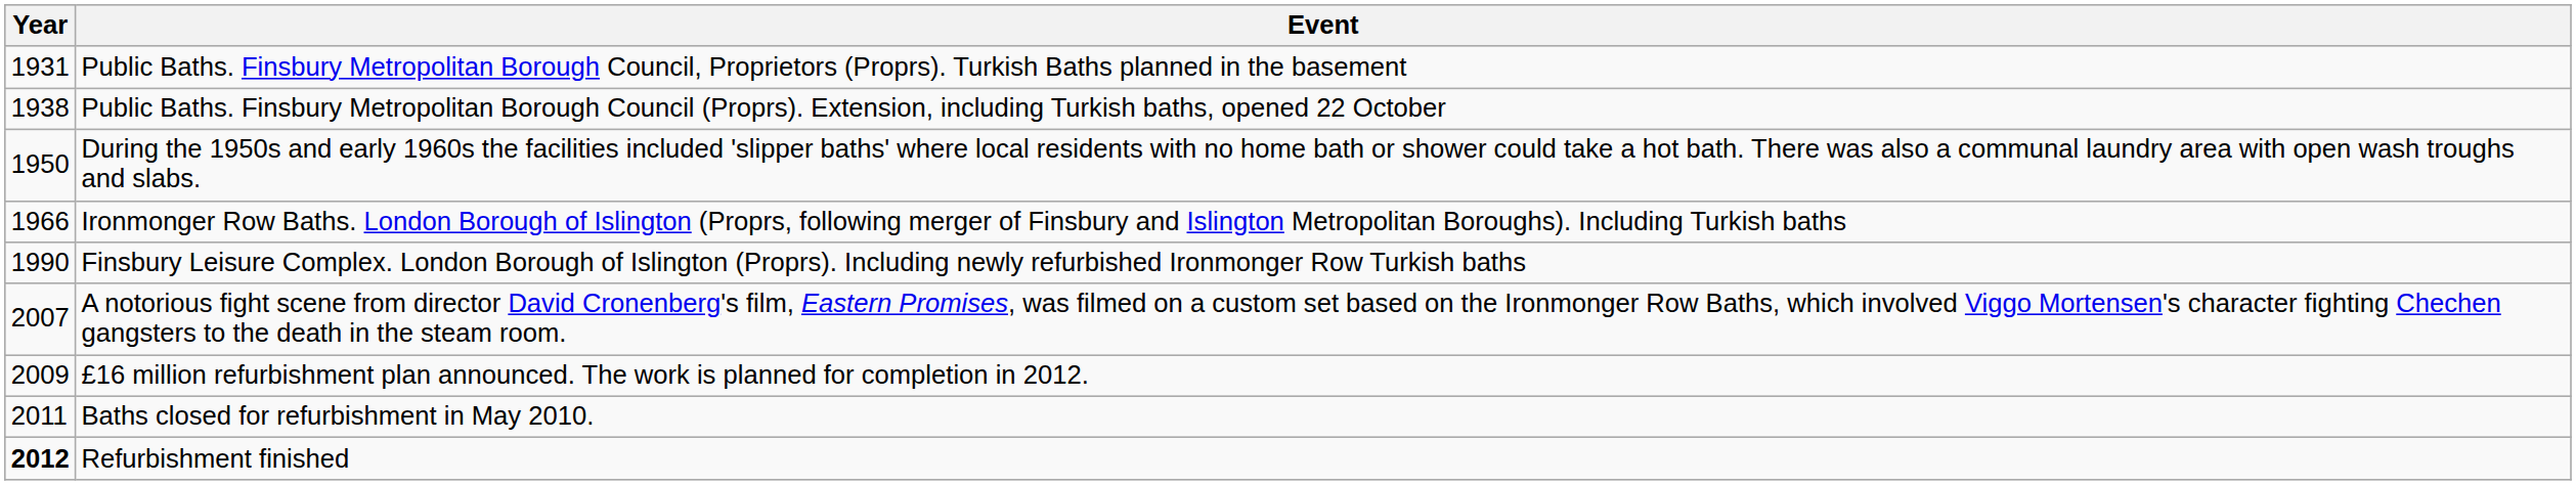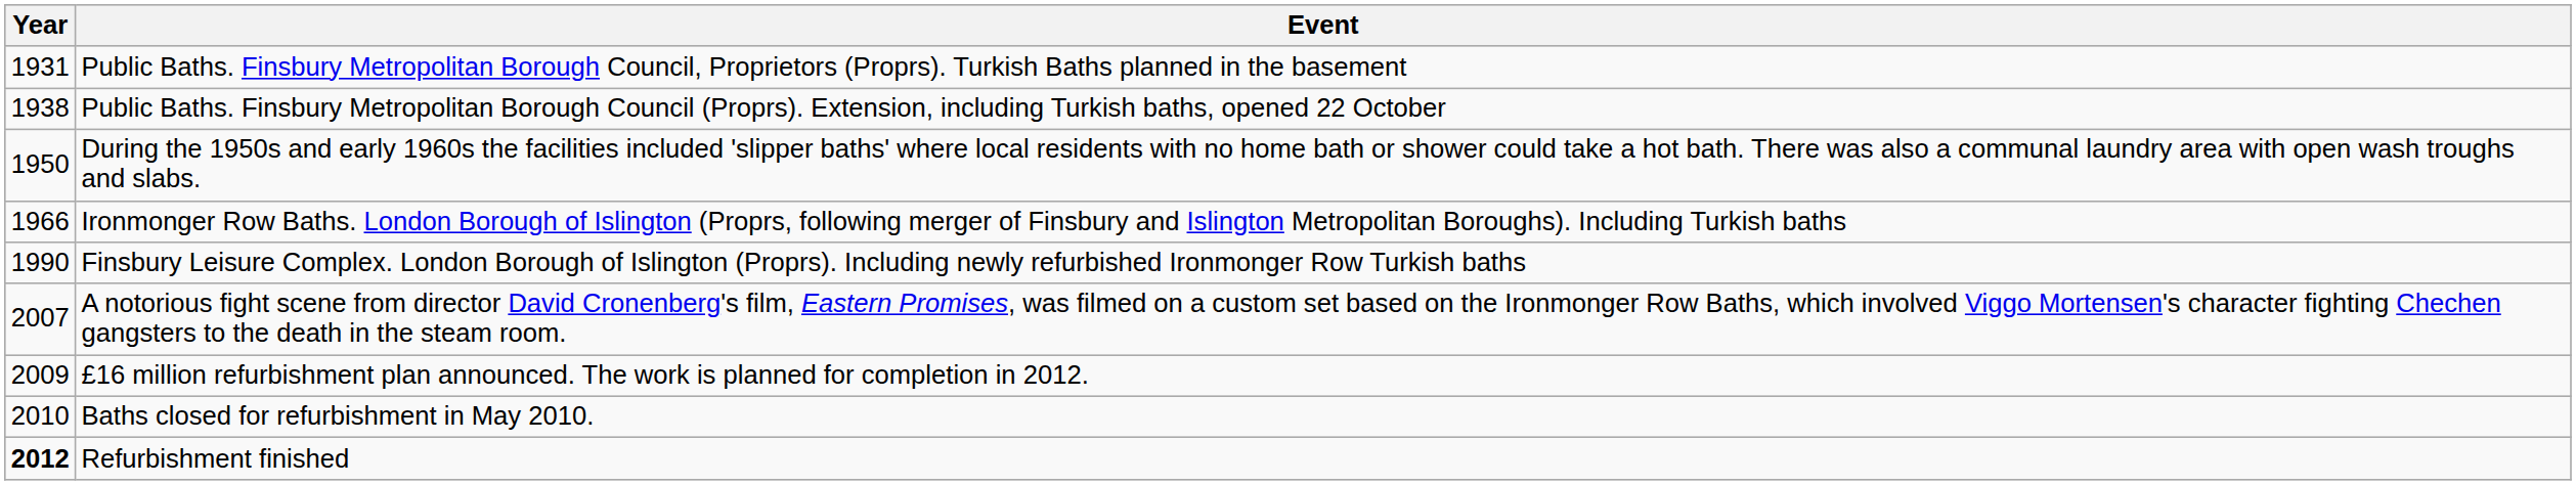Baths closed for refurbishment in May 2010. | Year: 2011 -> 2010
